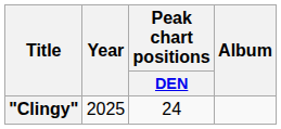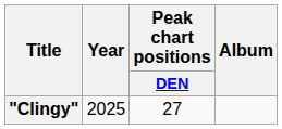"Clingy" | Peak chart positions / DEN: 24 -> 27
